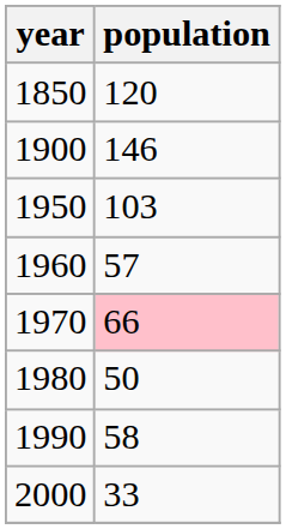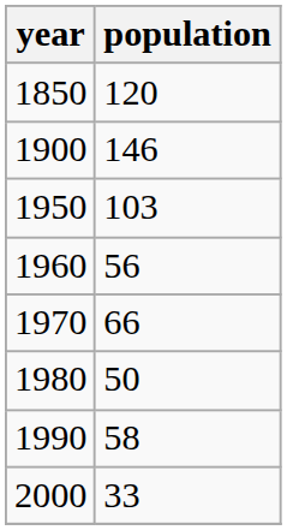1960 | population: 57 -> 56
1970 | population: pink background -> no background
